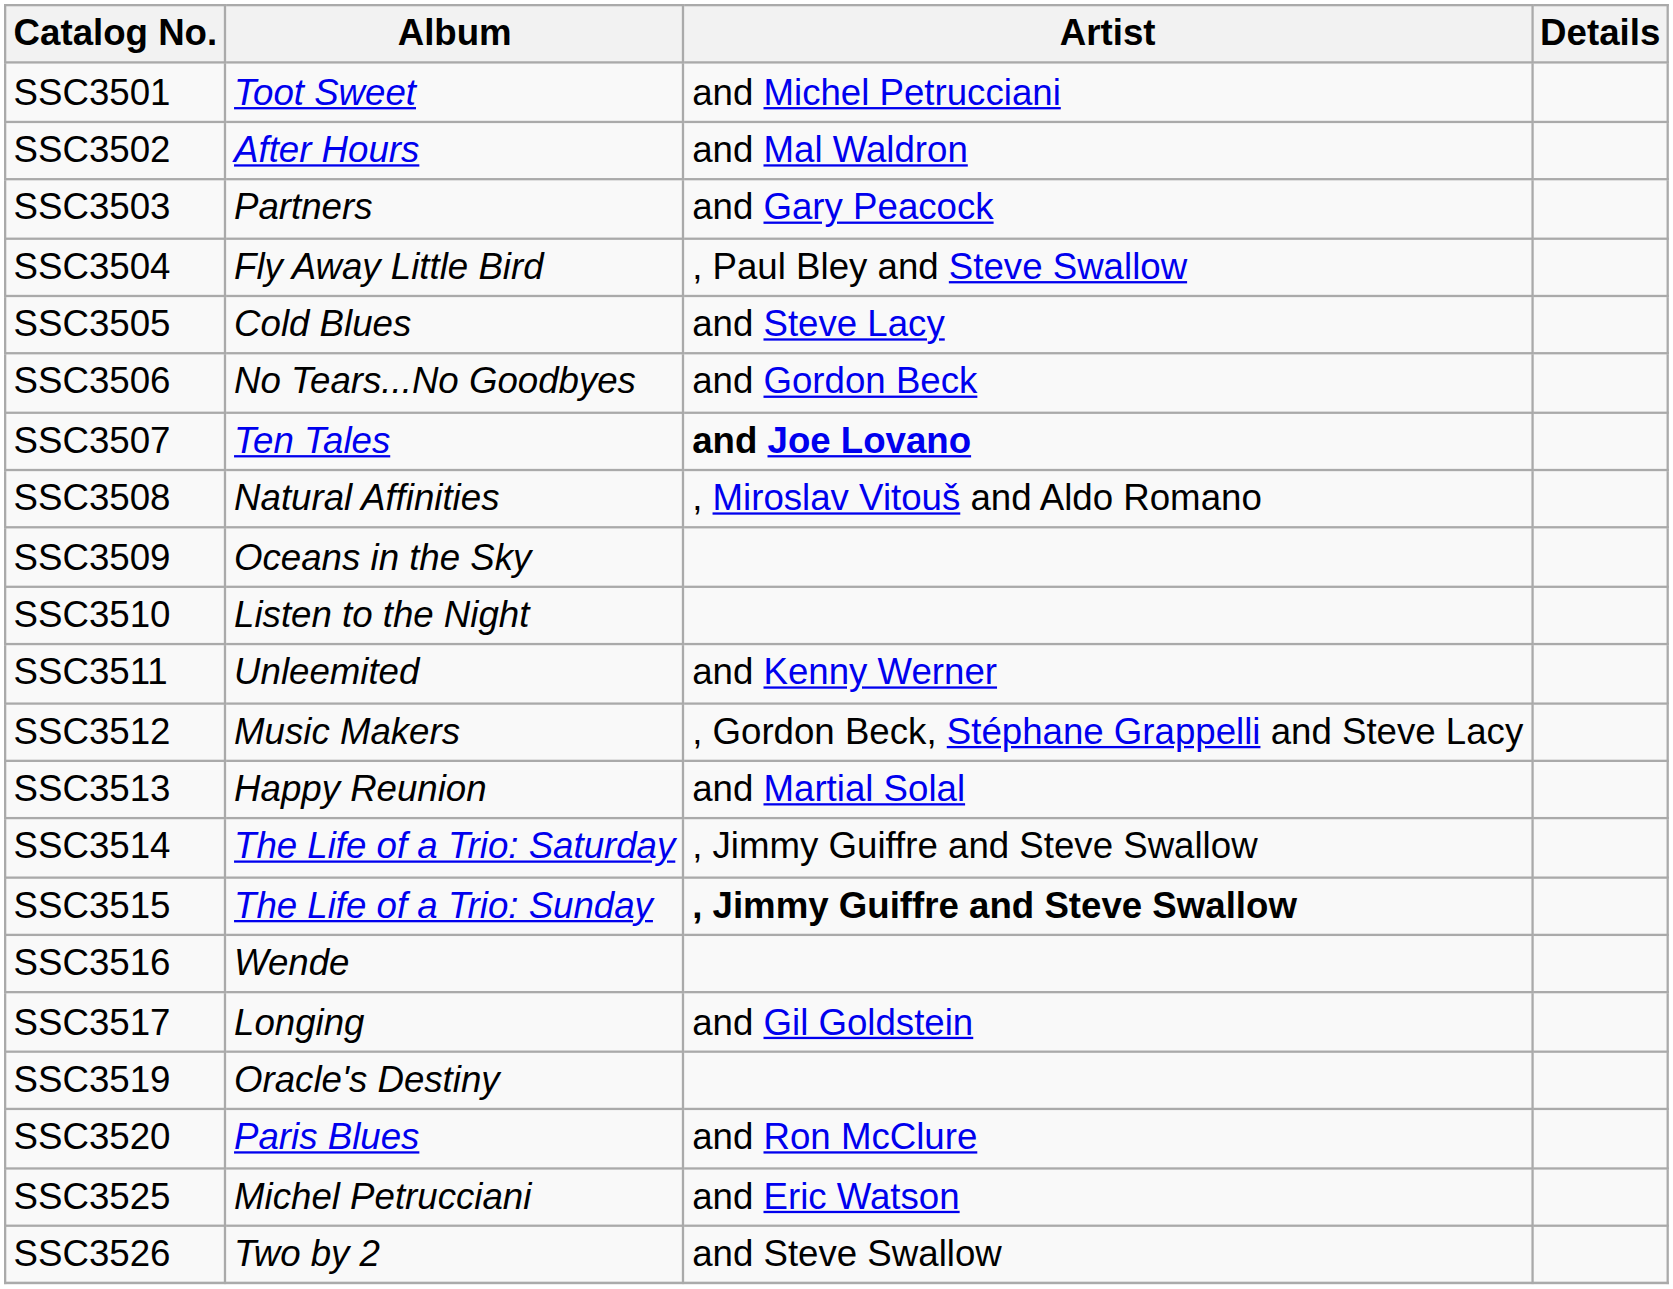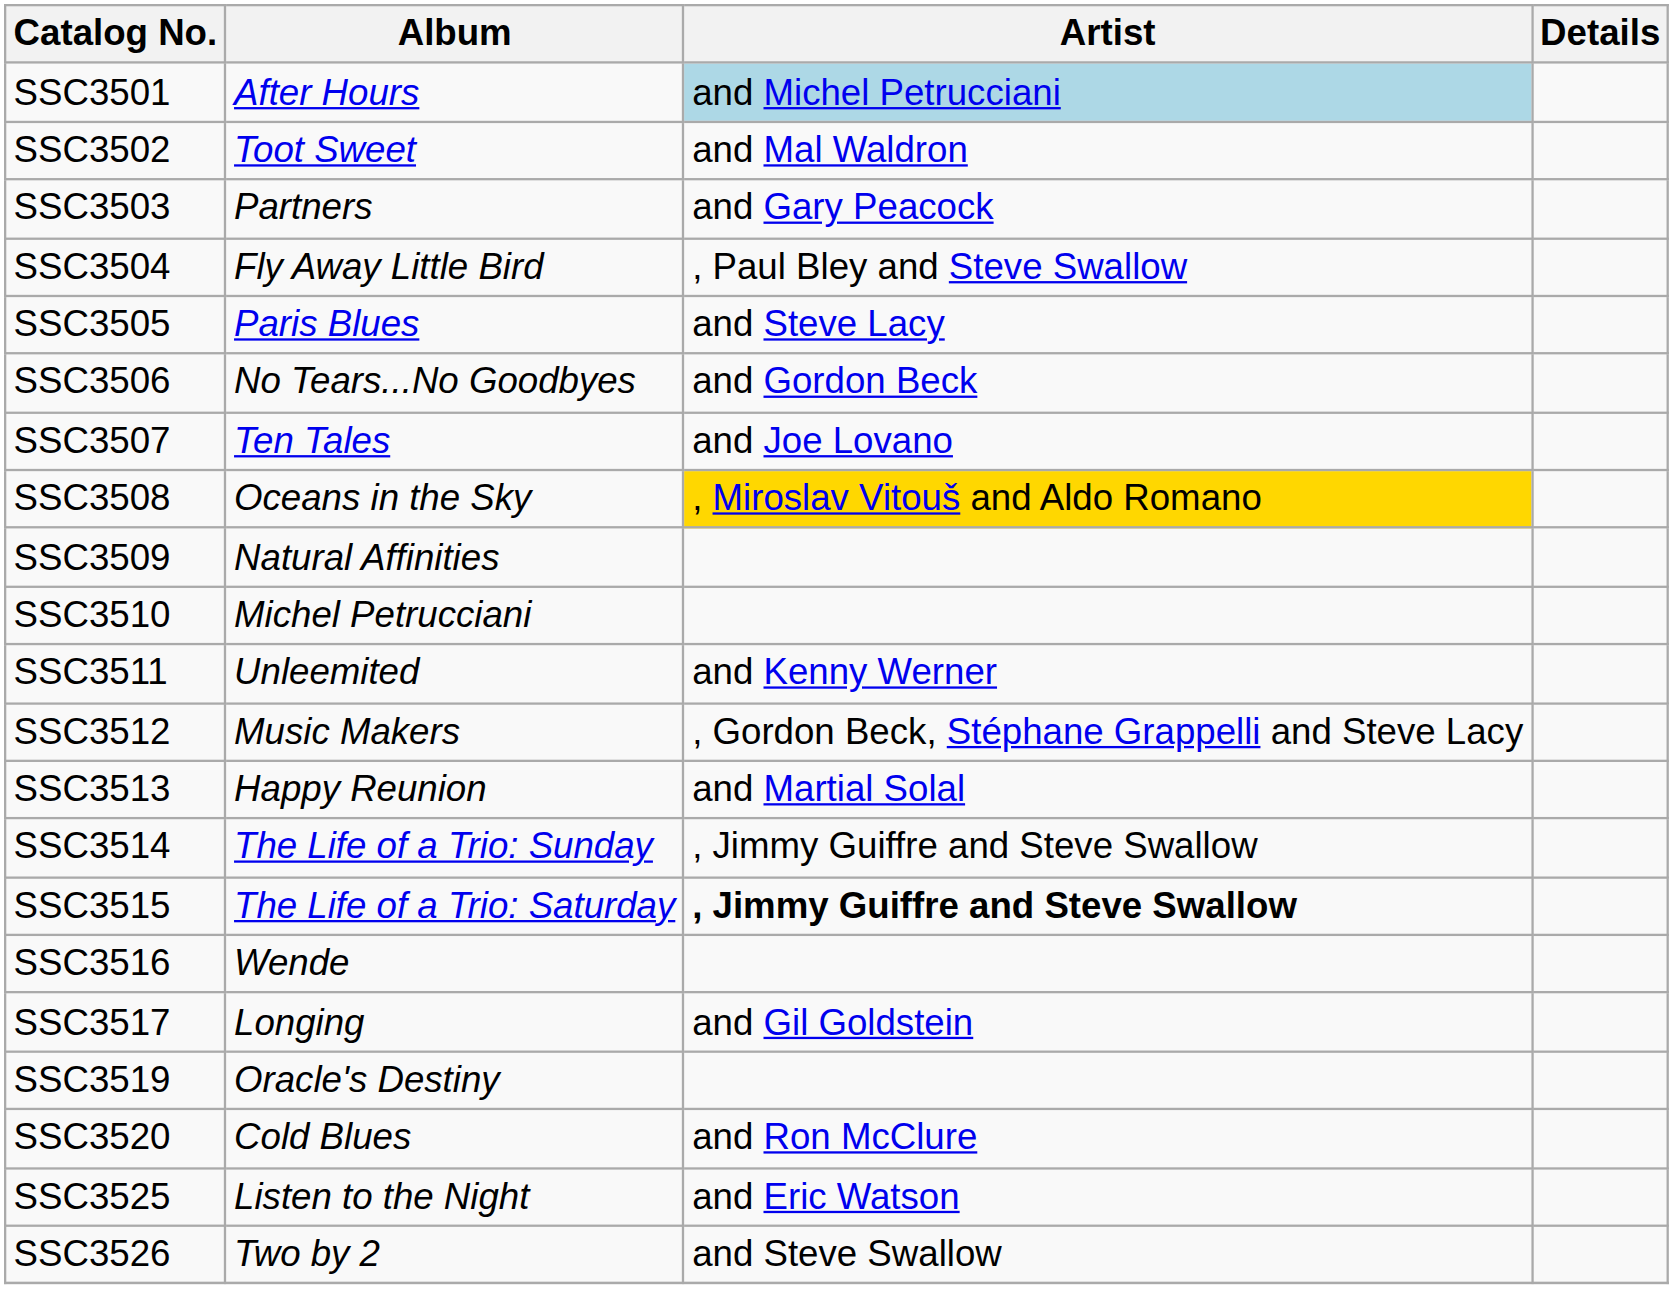SSC3501 | Album: Toot Sweet -> After Hours
SSC3501 | Artist: no background -> lightblue background
SSC3502 | Album: After Hours -> Toot Sweet
SSC3505 | Album: Cold Blues -> Paris Blues
SSC3507 | Artist: bold -> normal
SSC3508 | Album: Natural Affinities -> Oceans in the Sky
SSC3508 | Artist: no background -> gold background
SSC3509 | Album: Oceans in the Sky -> Natural Affinities
SSC3510 | Album: Listen to the Night -> Michel Petrucciani
SSC3514 | Album: The Life of a Trio: Saturday -> The Life of a Trio: Sunday
SSC3515 | Album: The Life of a Trio: Sunday -> The Life of a Trio: Saturday
SSC3520 | Album: Paris Blues -> Cold Blues
SSC3525 | Album: Michel Petrucciani -> Listen to the Night
